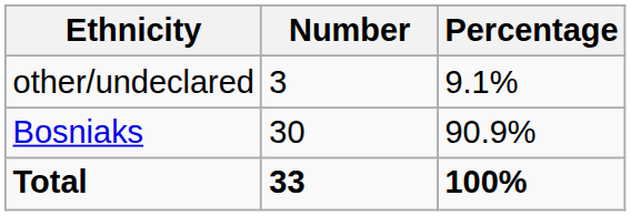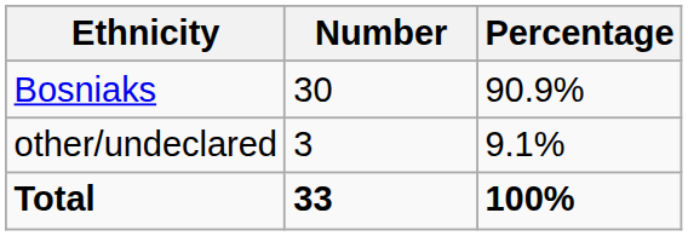rows swapped: Bosniaks <-> other/undeclared
